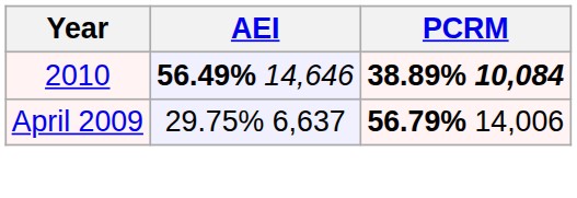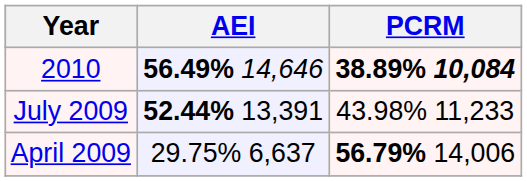+ row: July 2009 | 52.44% 13,391 | 43.98% 11,233
